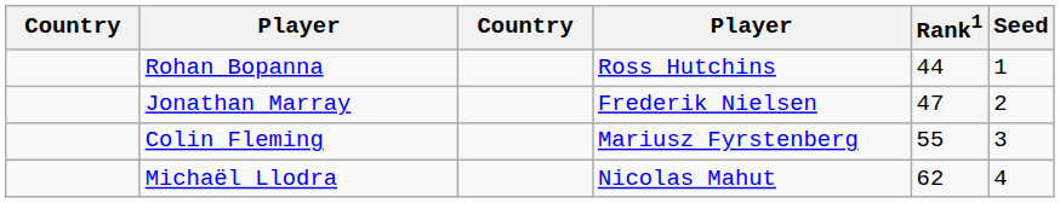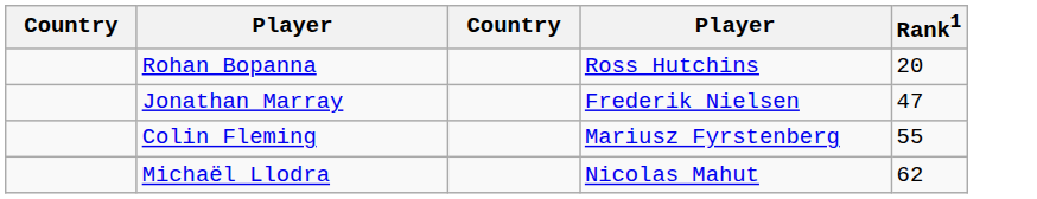- column: Seed | 1 | 2 | 3 | 4
Rohan Bopanna | Rank1: 44 -> 20
